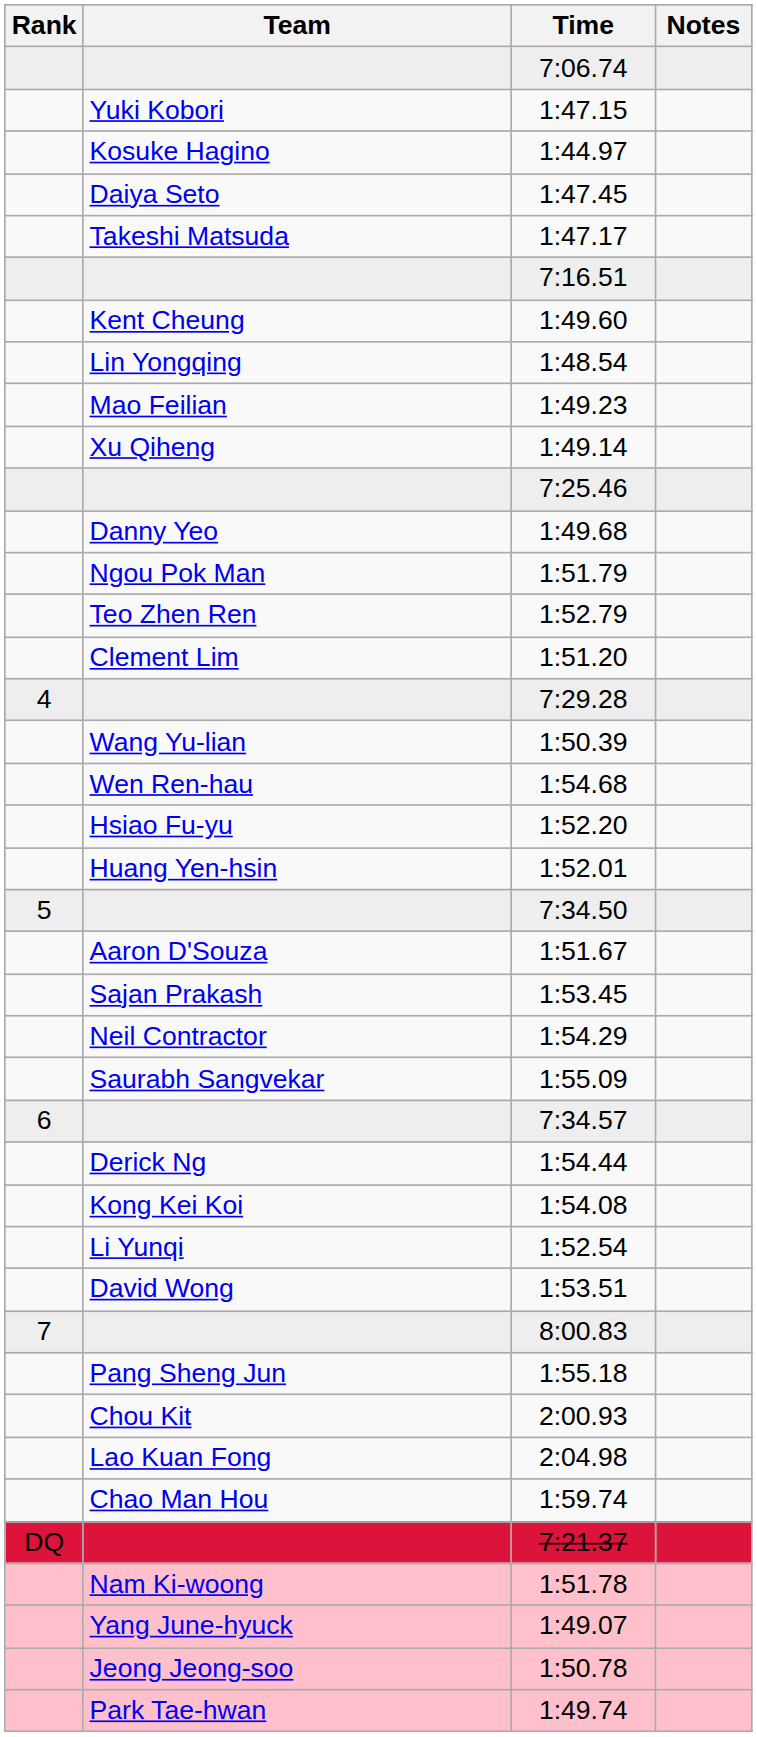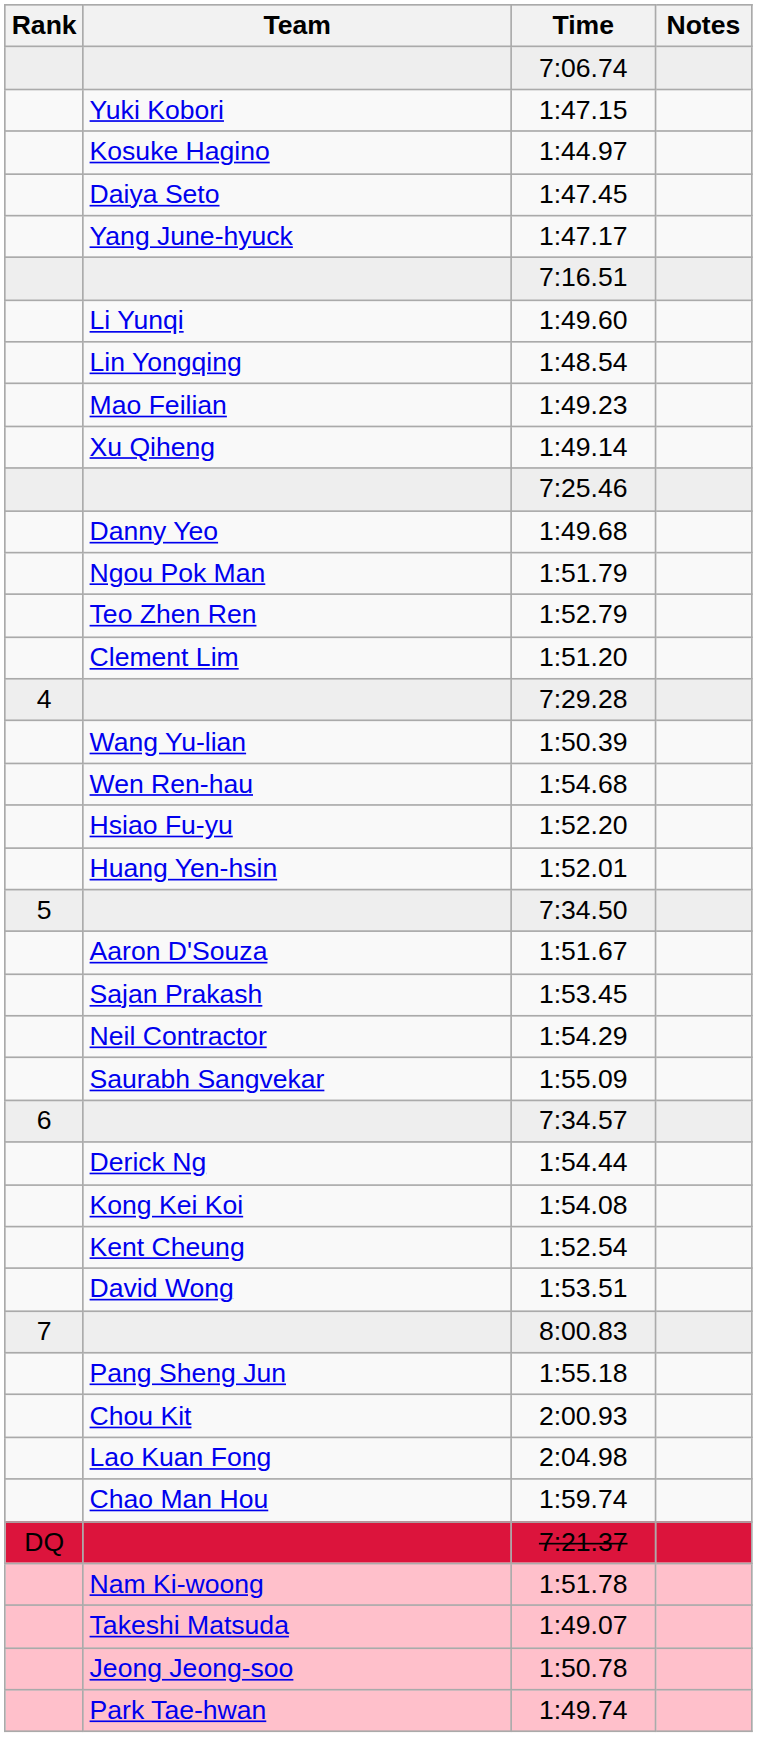1:47.17 | Team: Takeshi Matsuda -> Yang June-hyuck
1:49.60 | Team: Kent Cheung -> Li Yunqi
1:52.54 | Team: Li Yunqi -> Kent Cheung
1:49.07 | Team: Yang June-hyuck -> Takeshi Matsuda
